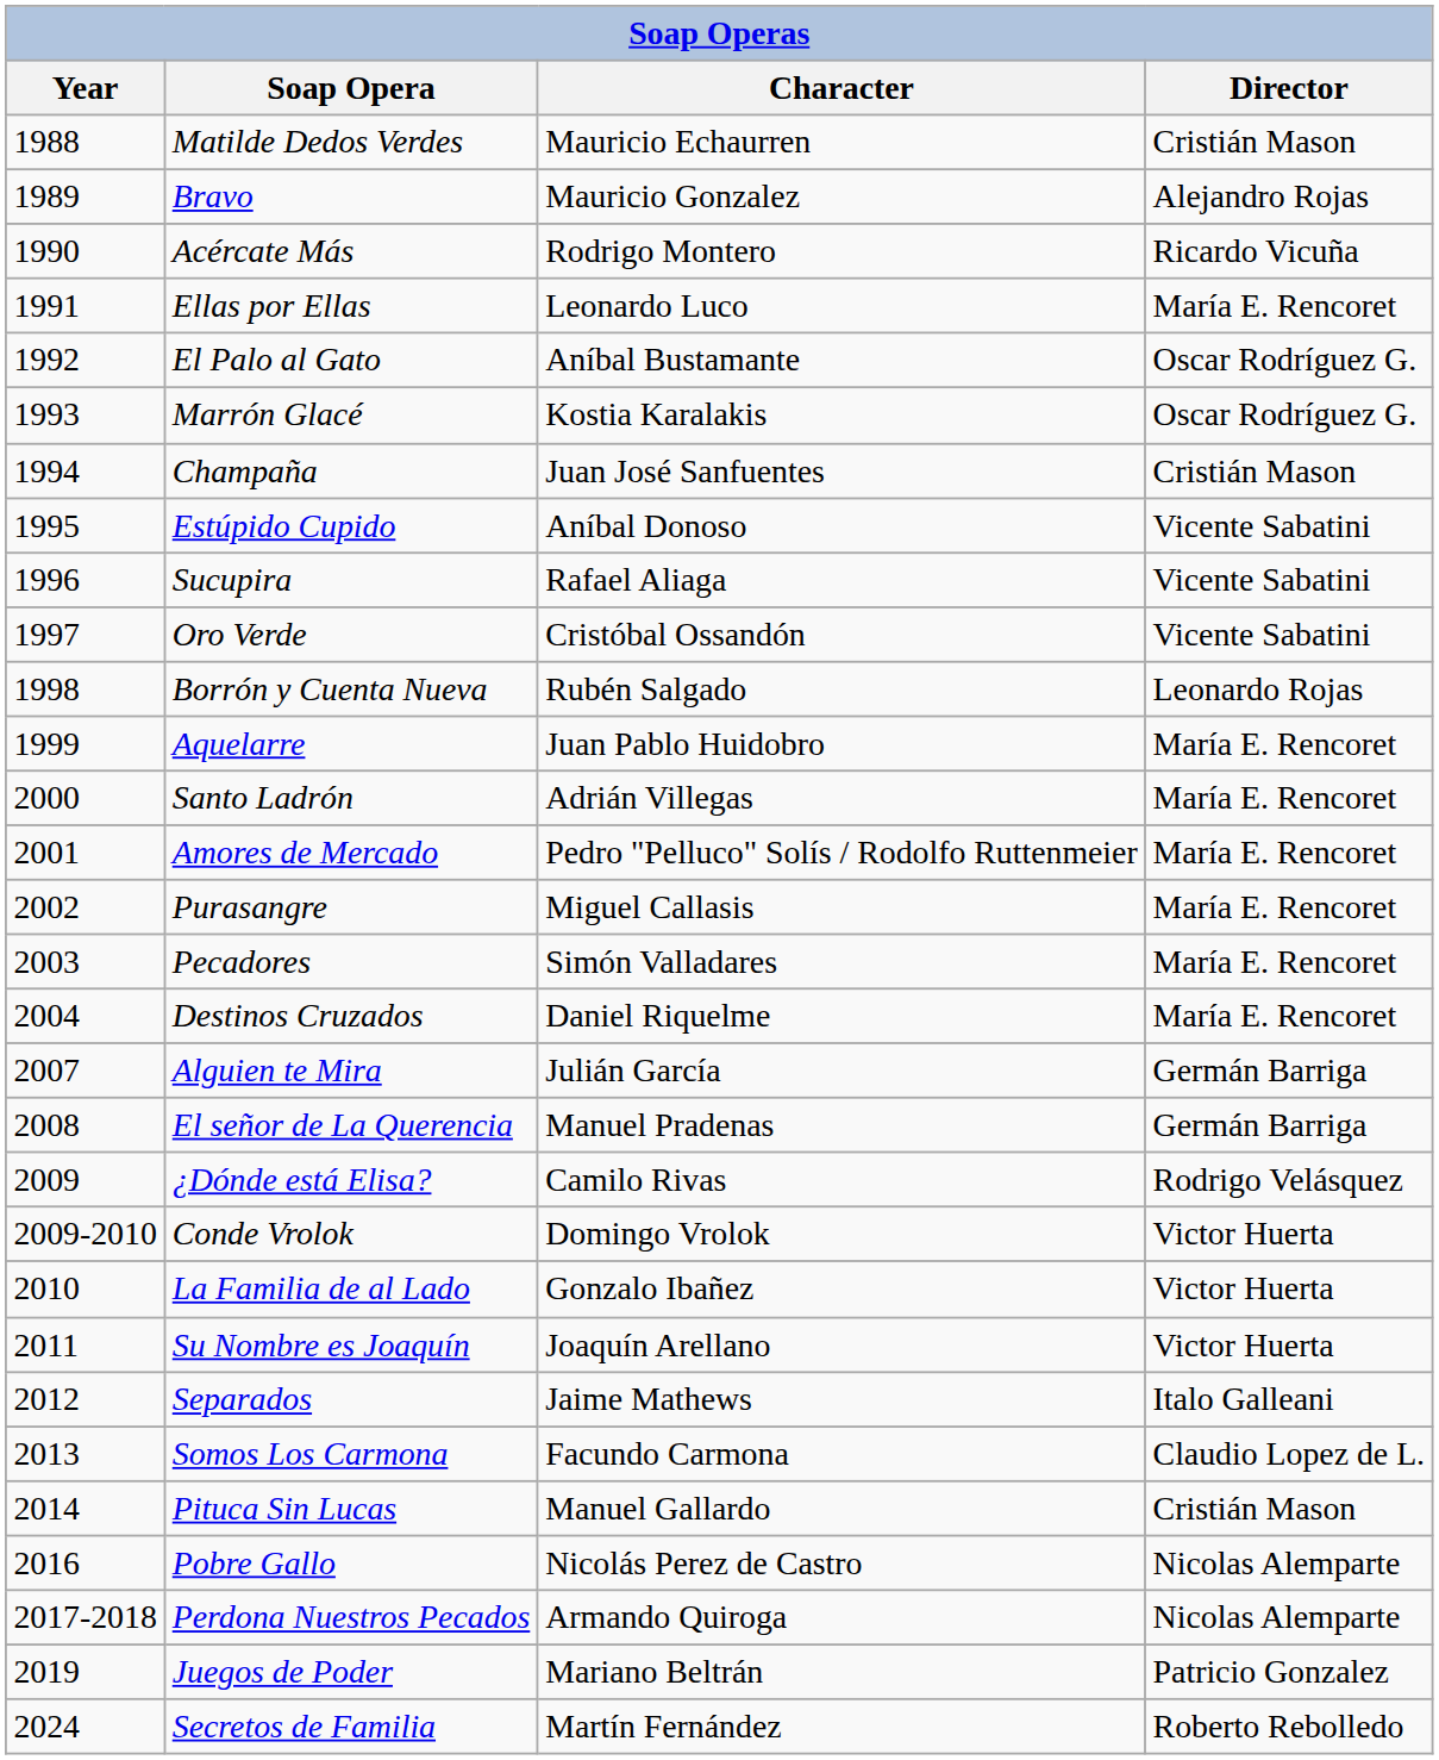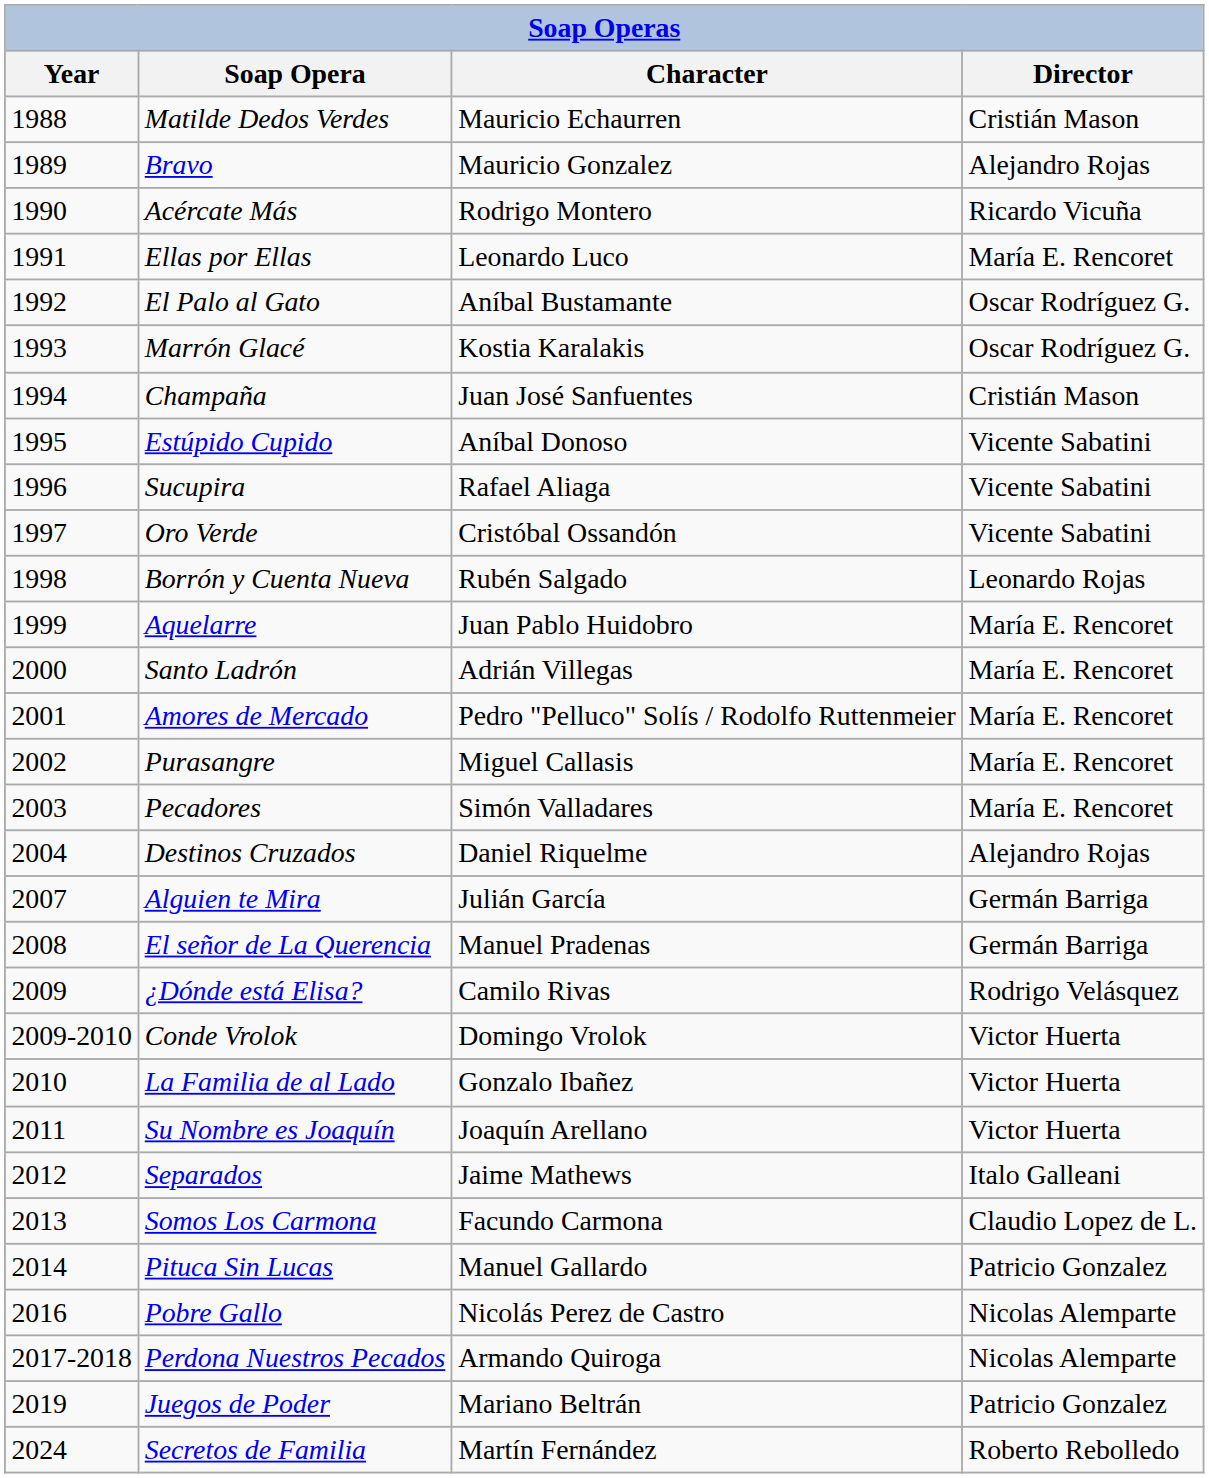Destinos Cruzados | Director: María E. Rencoret -> Alejandro Rojas
Pituca Sin Lucas | Director: Cristián Mason -> Patricio Gonzalez
